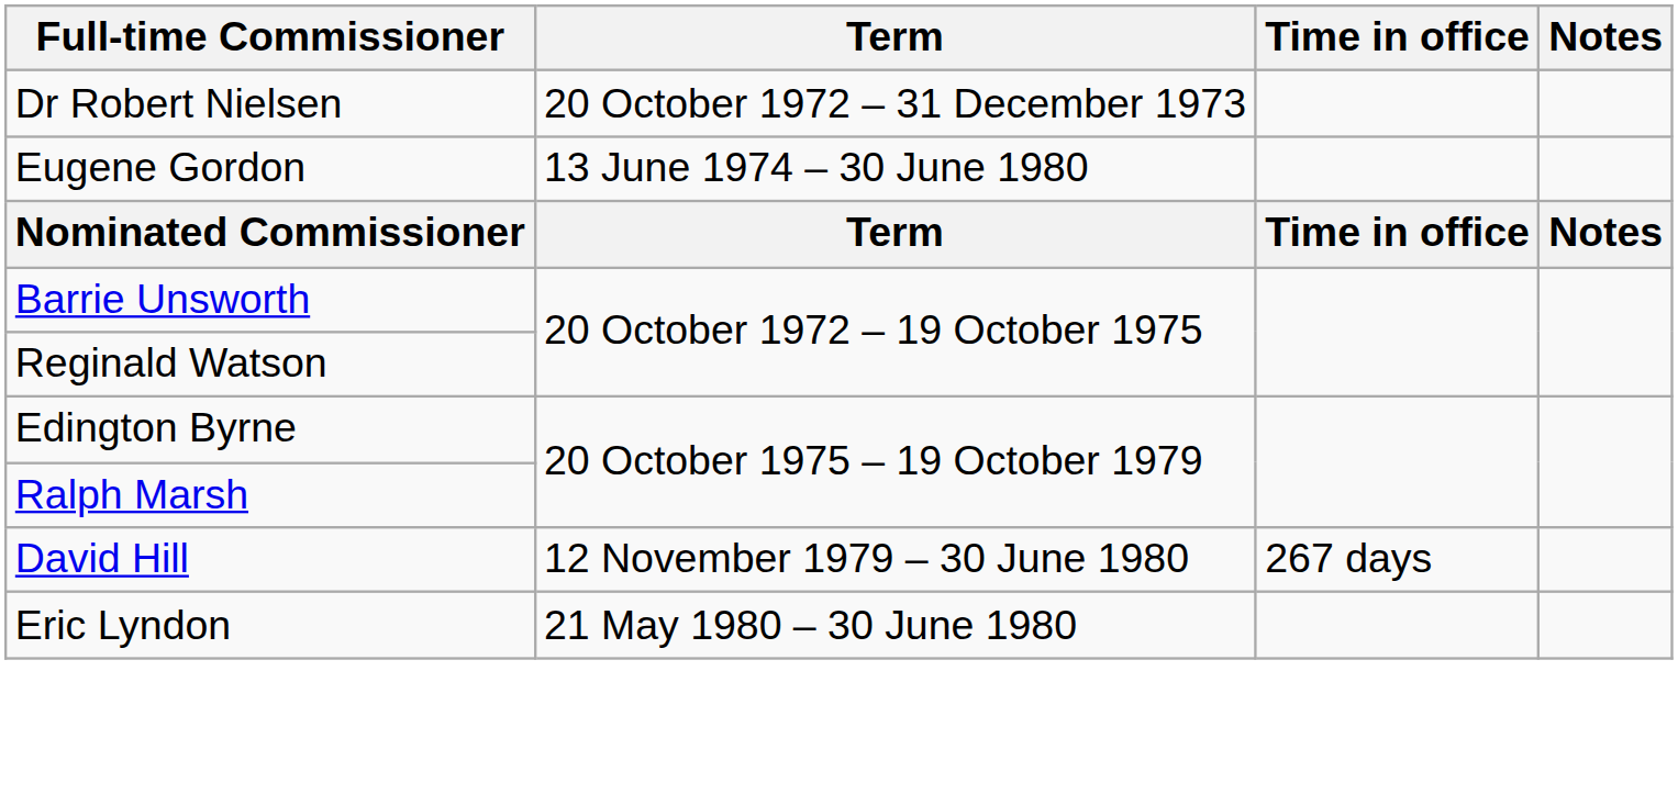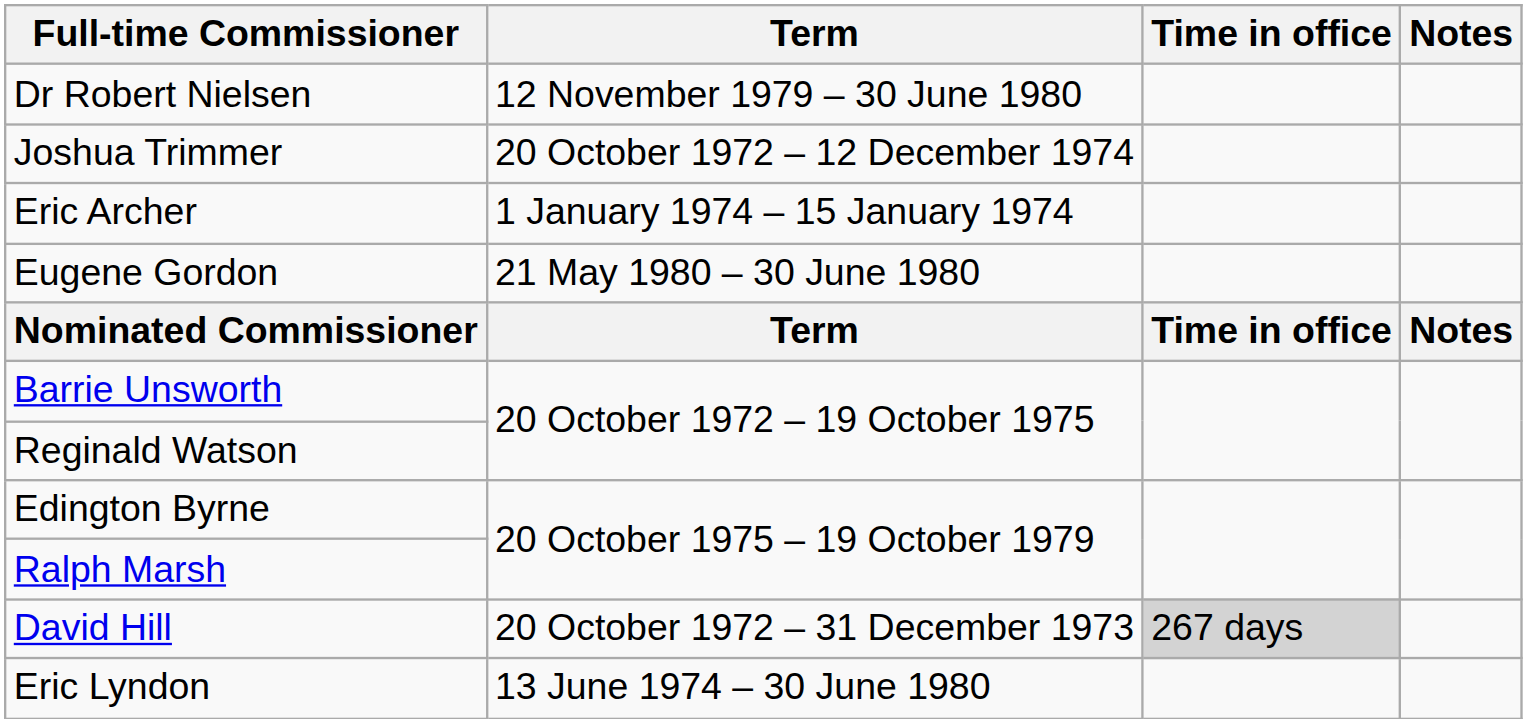Dr Robert Nielsen | Term: 20 October 1972 – 31 December 1973 -> 12 November 1979 – 30 June 1980
+ row: Joshua Trimmer | 20 October 1972 – 12 December 1974
+ row: Eric Archer | 1 January 1974 – 15 January 1974
Eugene Gordon | Term: 13 June 1974 – 30 June 1980 -> 21 May 1980 – 30 June 1980
David Hill | Term: 12 November 1979 – 30 June 1980 -> 20 October 1972 – 31 December 1973
David Hill | Time in office: no background -> lightgrey background
Eric Lyndon | Term: 21 May 1980 – 30 June 1980 -> 13 June 1974 – 30 June 1980
